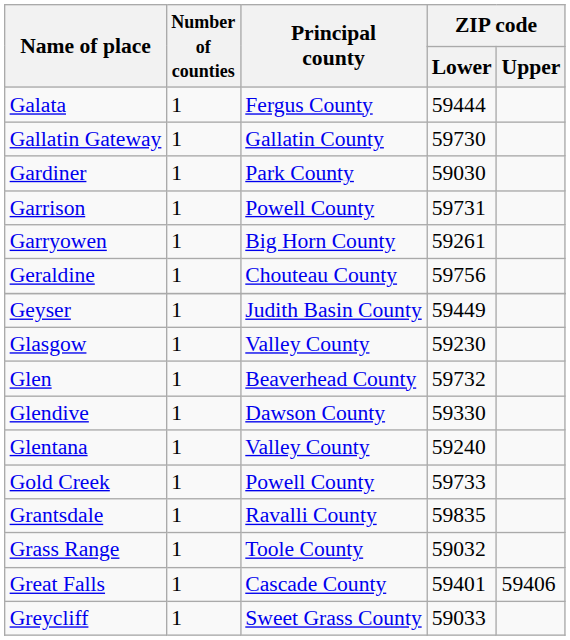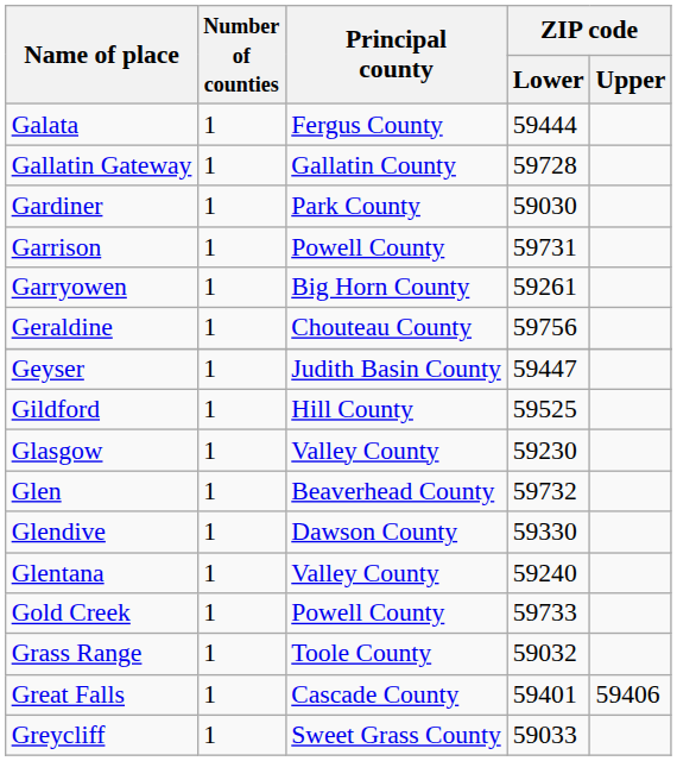Gallatin Gateway | ZIP code / Lower: 59730 -> 59728
Geyser | ZIP code / Lower: 59449 -> 59447
+ row: Gildford | 1 | Hill County | 59525
- row: Grantsdale | 1 | Ravalli County | 59835
